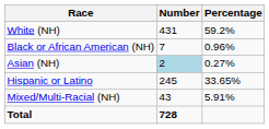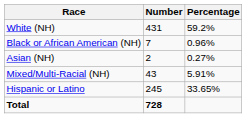Asian (NH) | Number: lightblue background -> no background
rows swapped: Mixed/Multi-Racial (NH) <-> Hispanic or Latino
